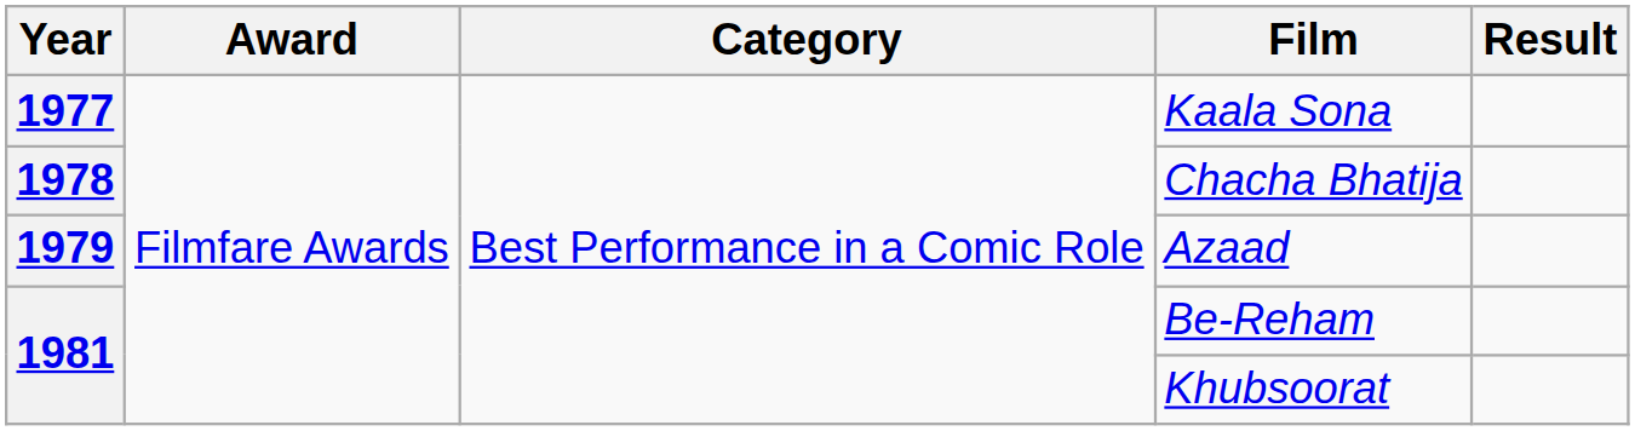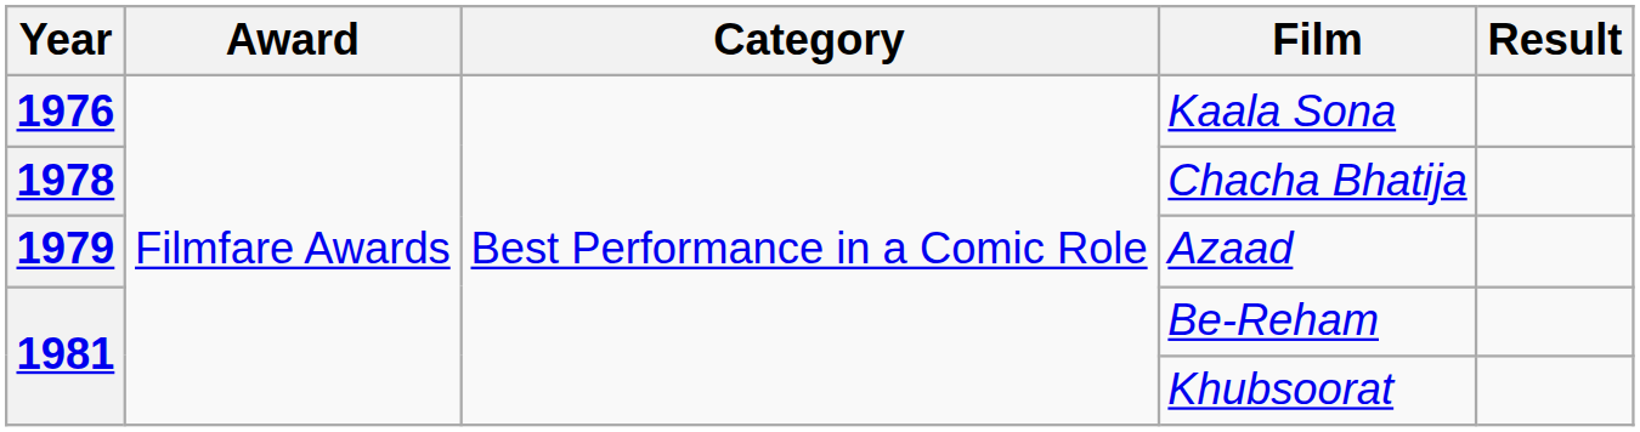Kaala Sona | Year: 1977 -> 1976
